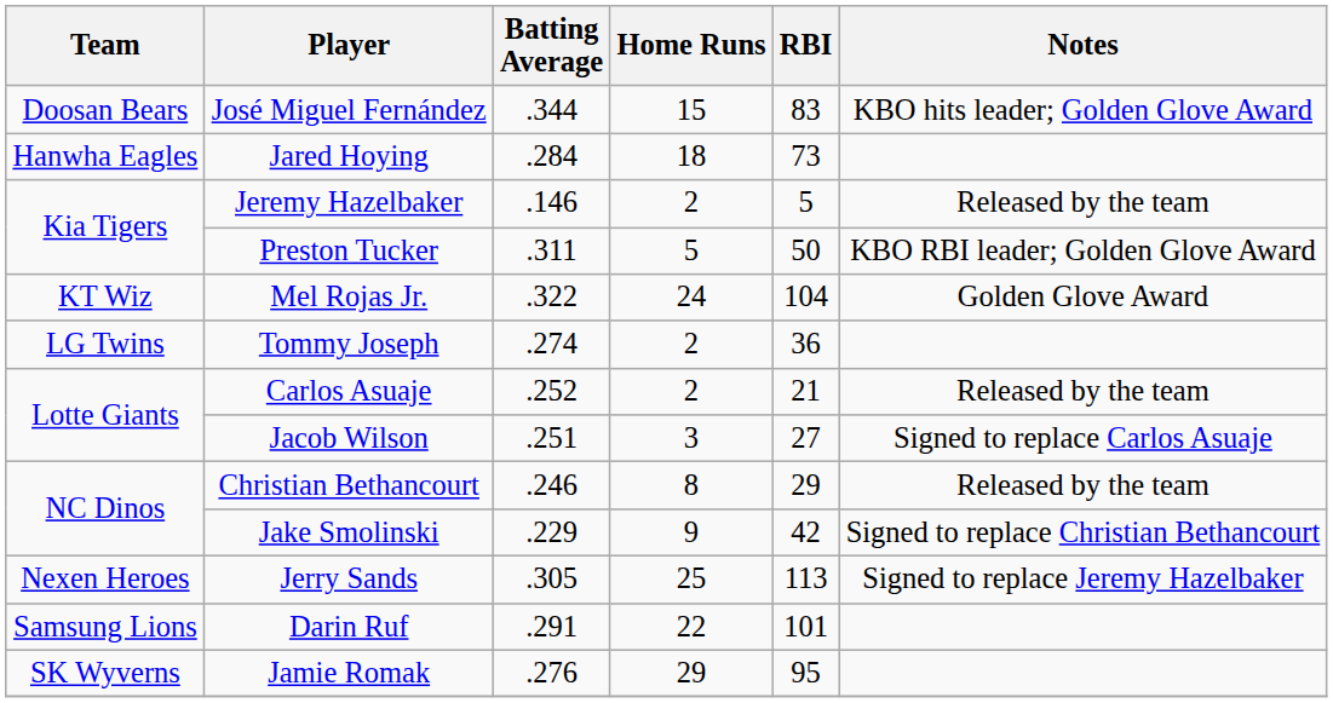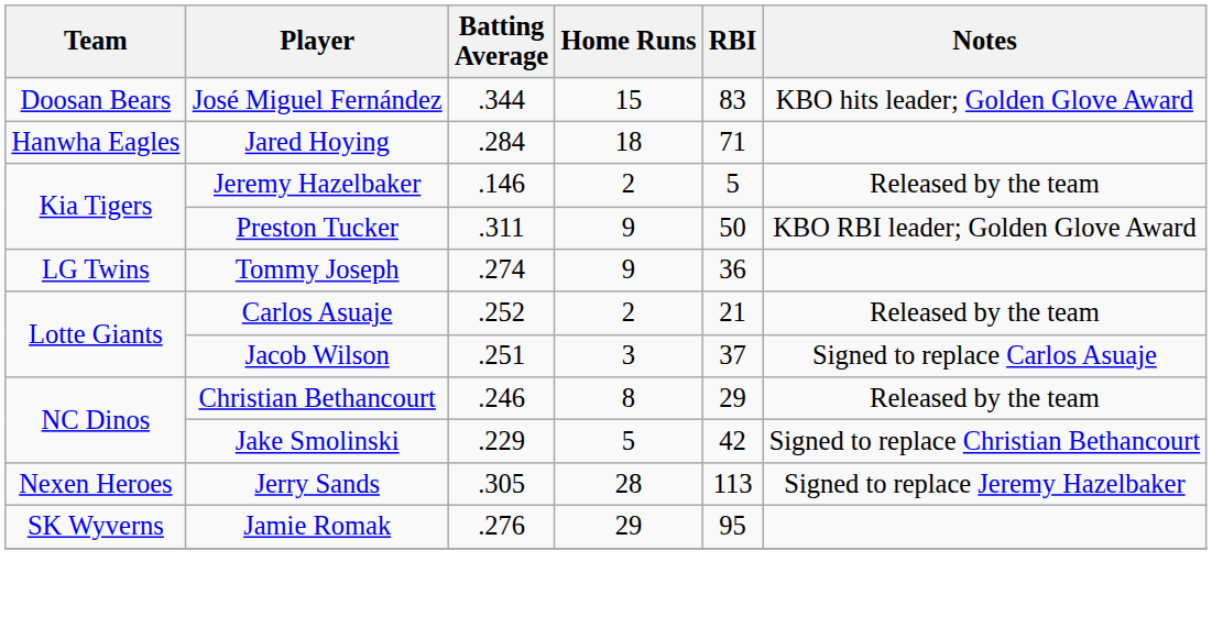Jared Hoying | RBI: 73 -> 71
Preston Tucker | Home Runs: 5 -> 9
- row: KT Wiz | Mel Rojas Jr. | .322 | 24 | 104 | Golden Glove Award
Tommy Joseph | Home Runs: 2 -> 9
Jacob Wilson | RBI: 27 -> 37
Jake Smolinski | Home Runs: 9 -> 5
Jerry Sands | Home Runs: 25 -> 28
- row: Samsung Lions | Darin Ruf | .291 | 22 | 101
